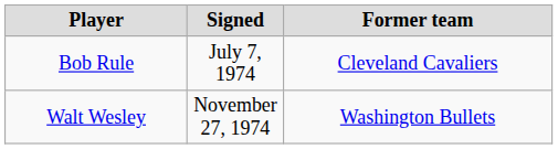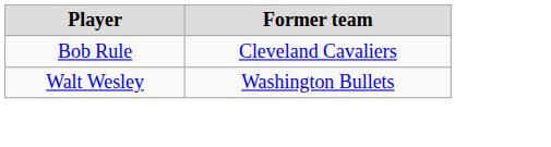- column: Signed | July 7, 1974 | November 27, 1974
